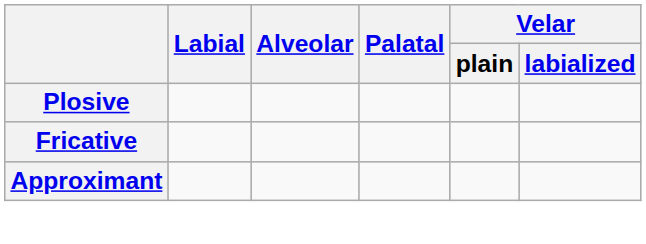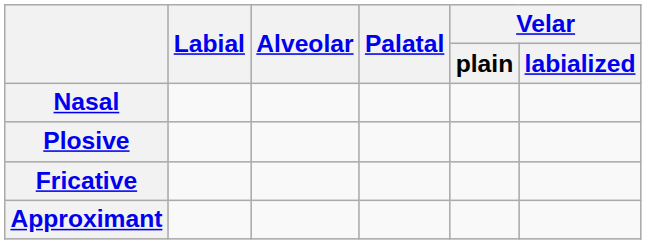+ row: Nasal
